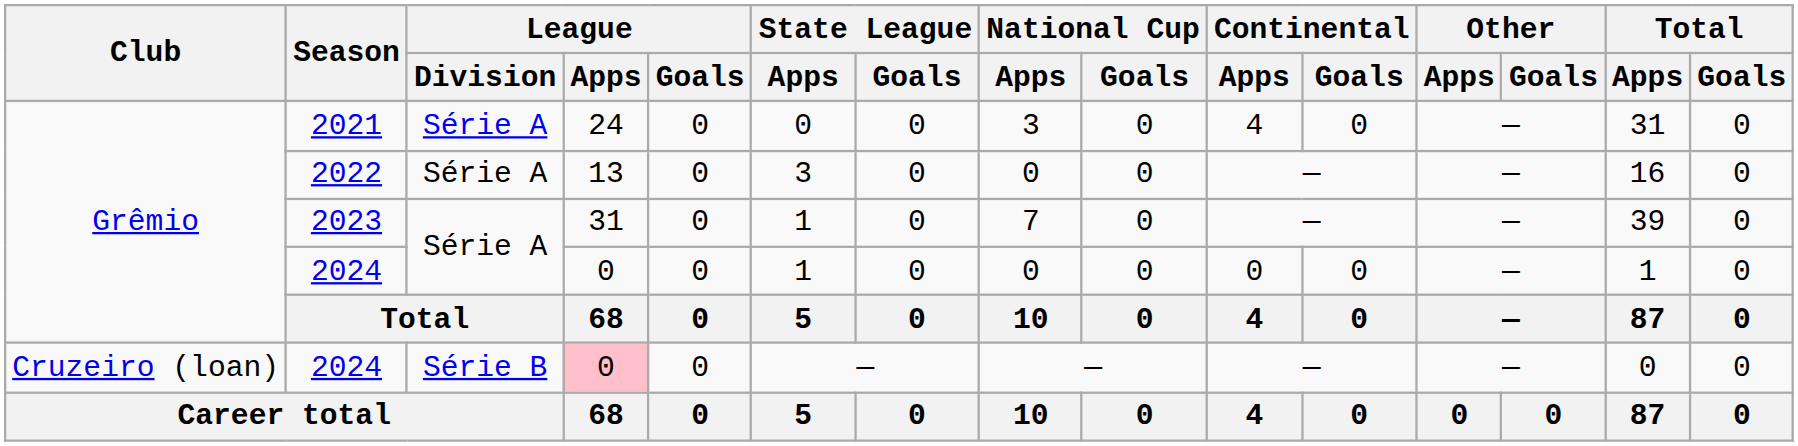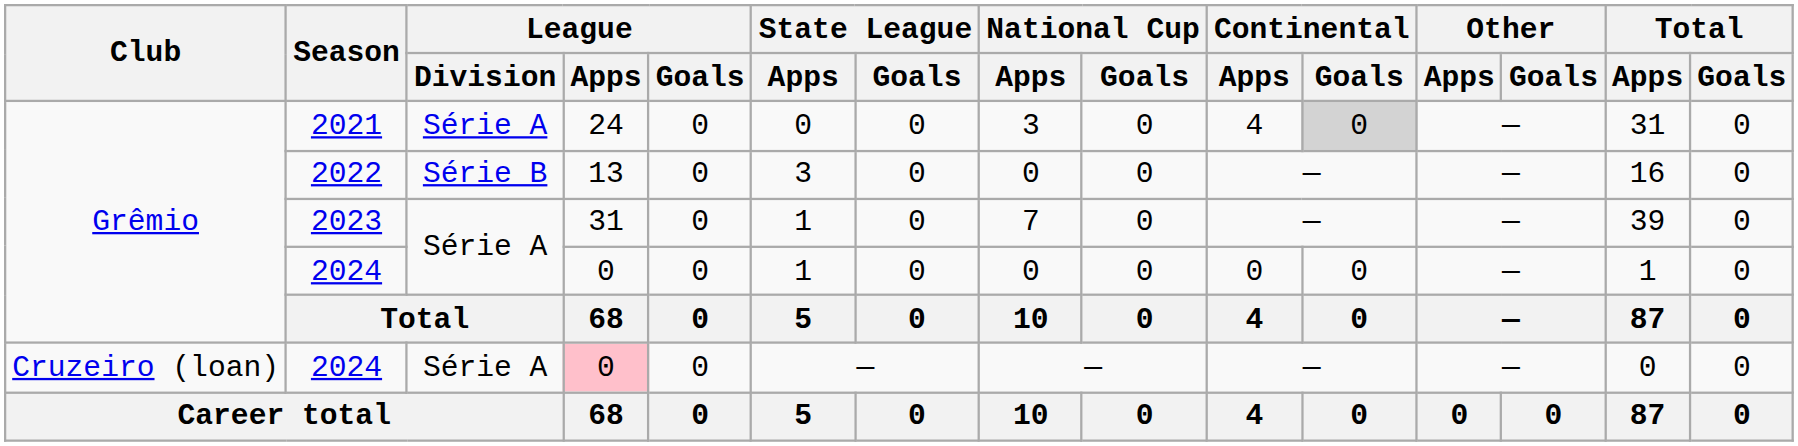2021 | Continental / Goals: no background -> lightgrey background
2022 | League / Division: Série A -> Série B
Cruzeiro (loan) / 2024 | League / Division: Série B -> Série A
